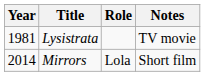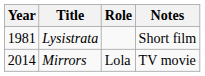Lysistrata | Notes: TV movie -> Short film
Mirrors | Notes: Short film -> TV movie
